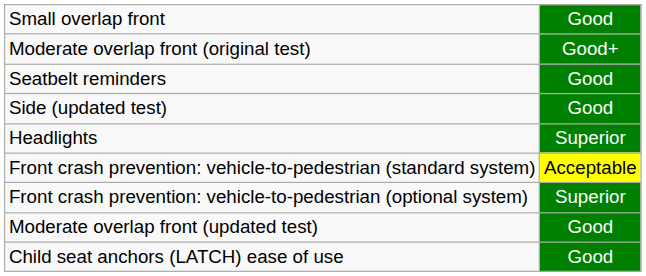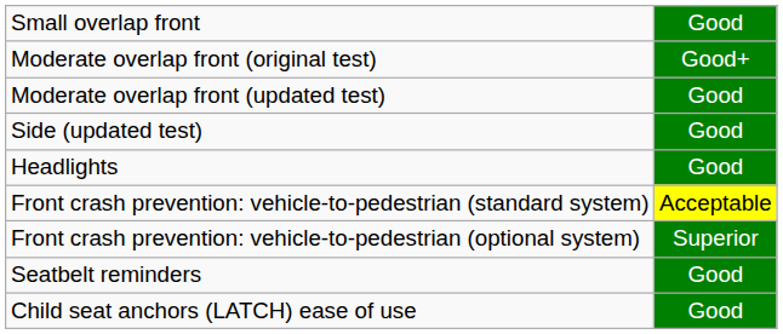rows swapped: Moderate overlap front (updated test) <-> Seatbelt reminders
Headlights | column 2: Superior -> Good
